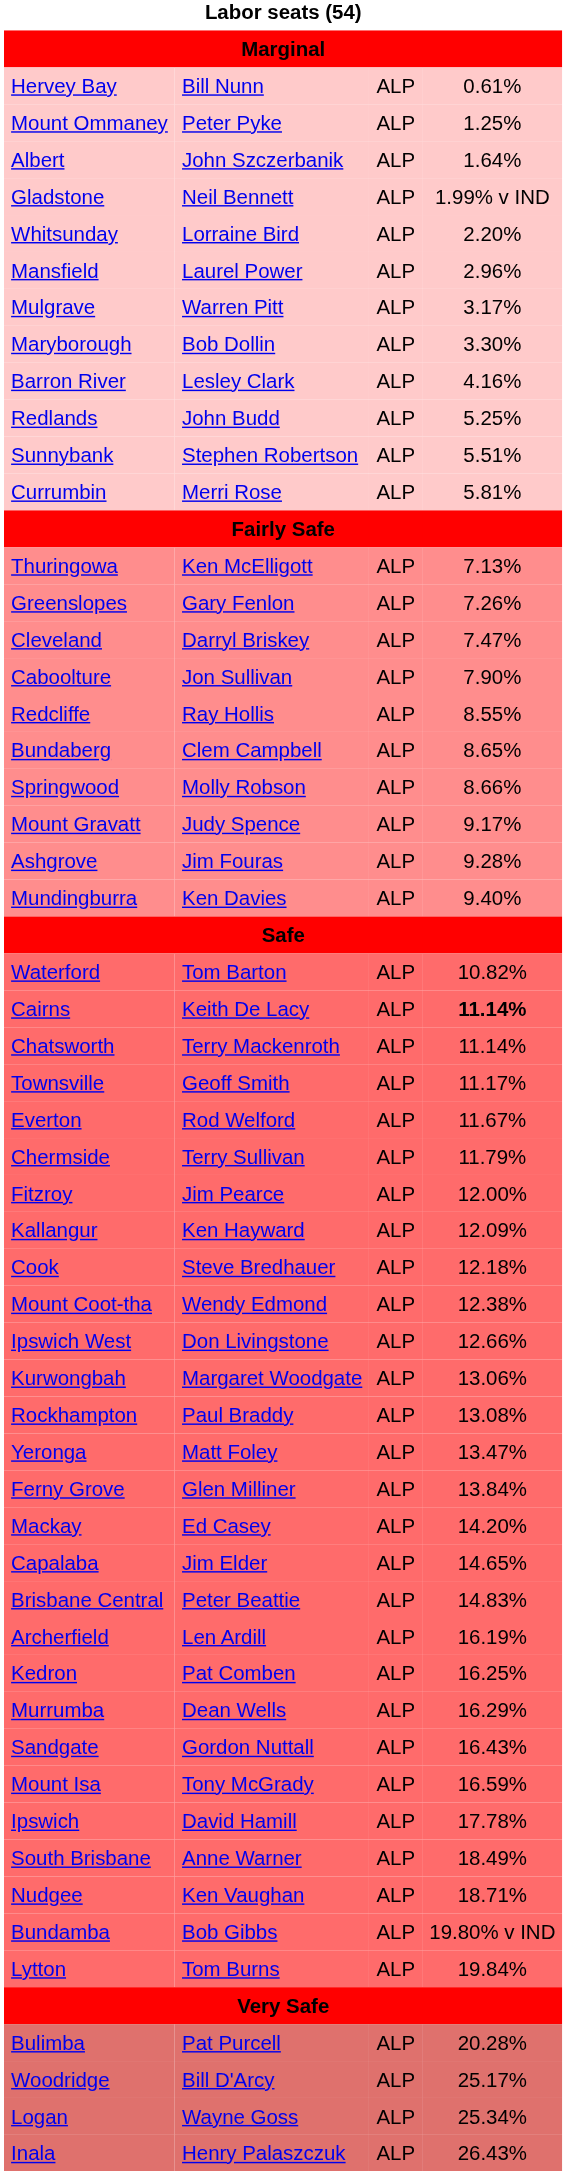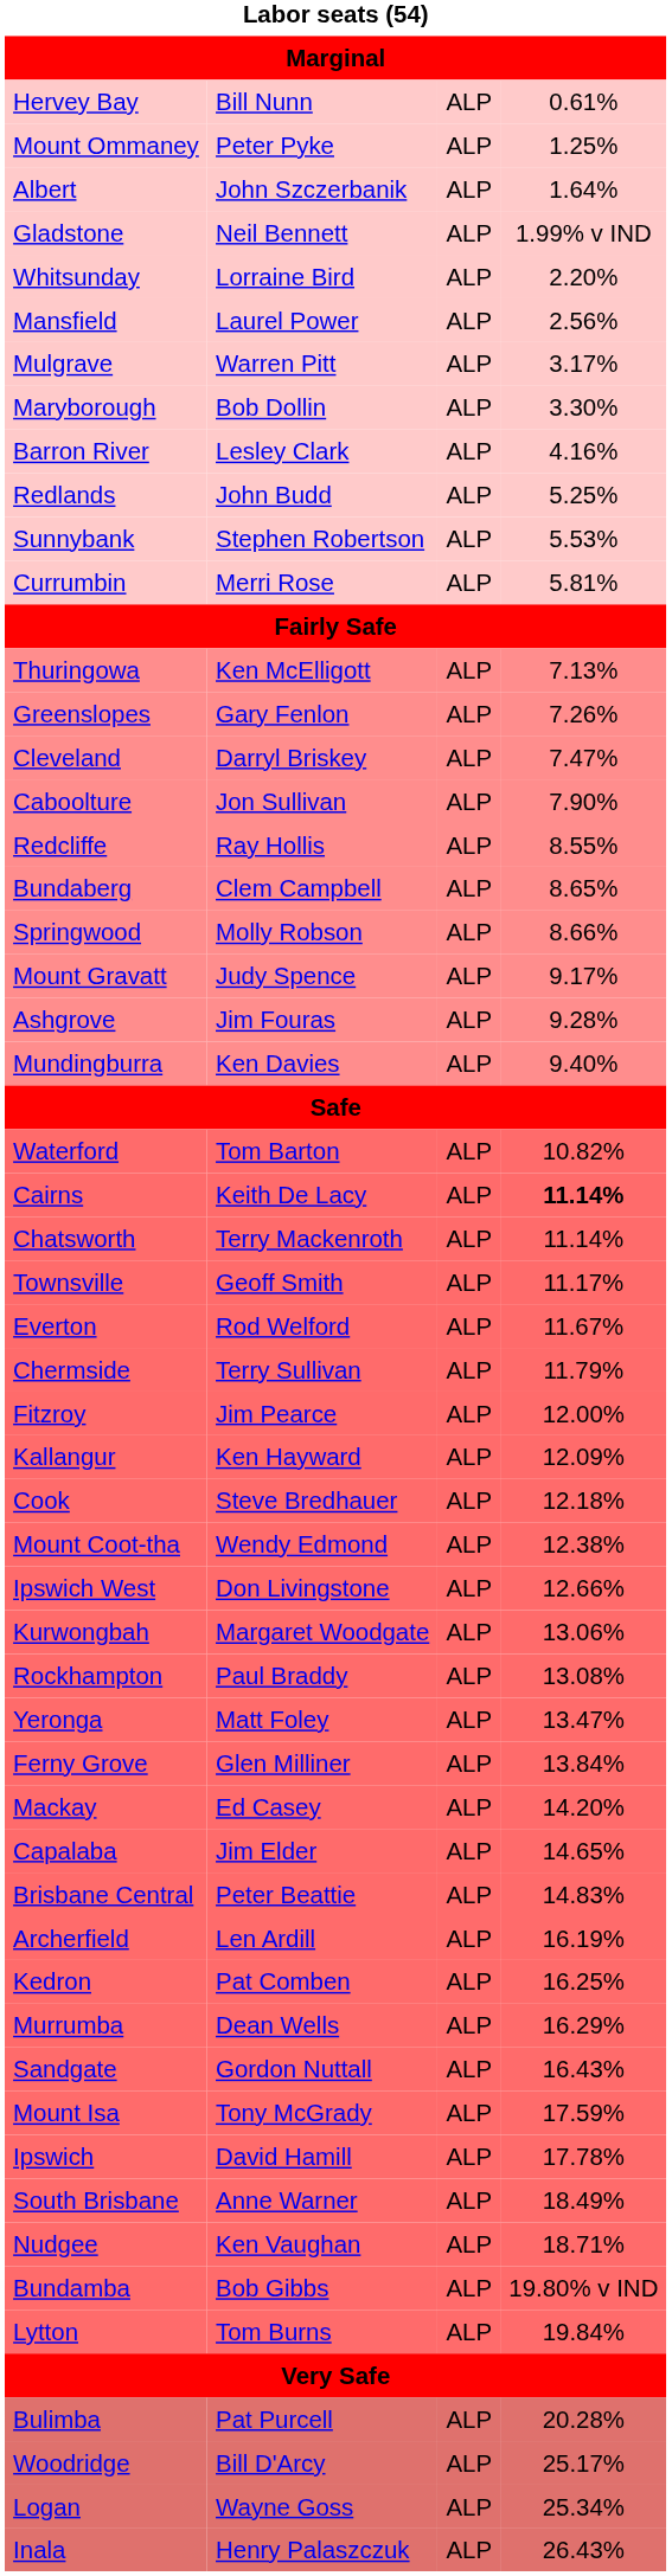Mansfield | column 4: 2.96% -> 2.56%
Sunnybank | column 4: 5.51% -> 5.53%
Mount Isa | column 4: 16.59% -> 17.59%
